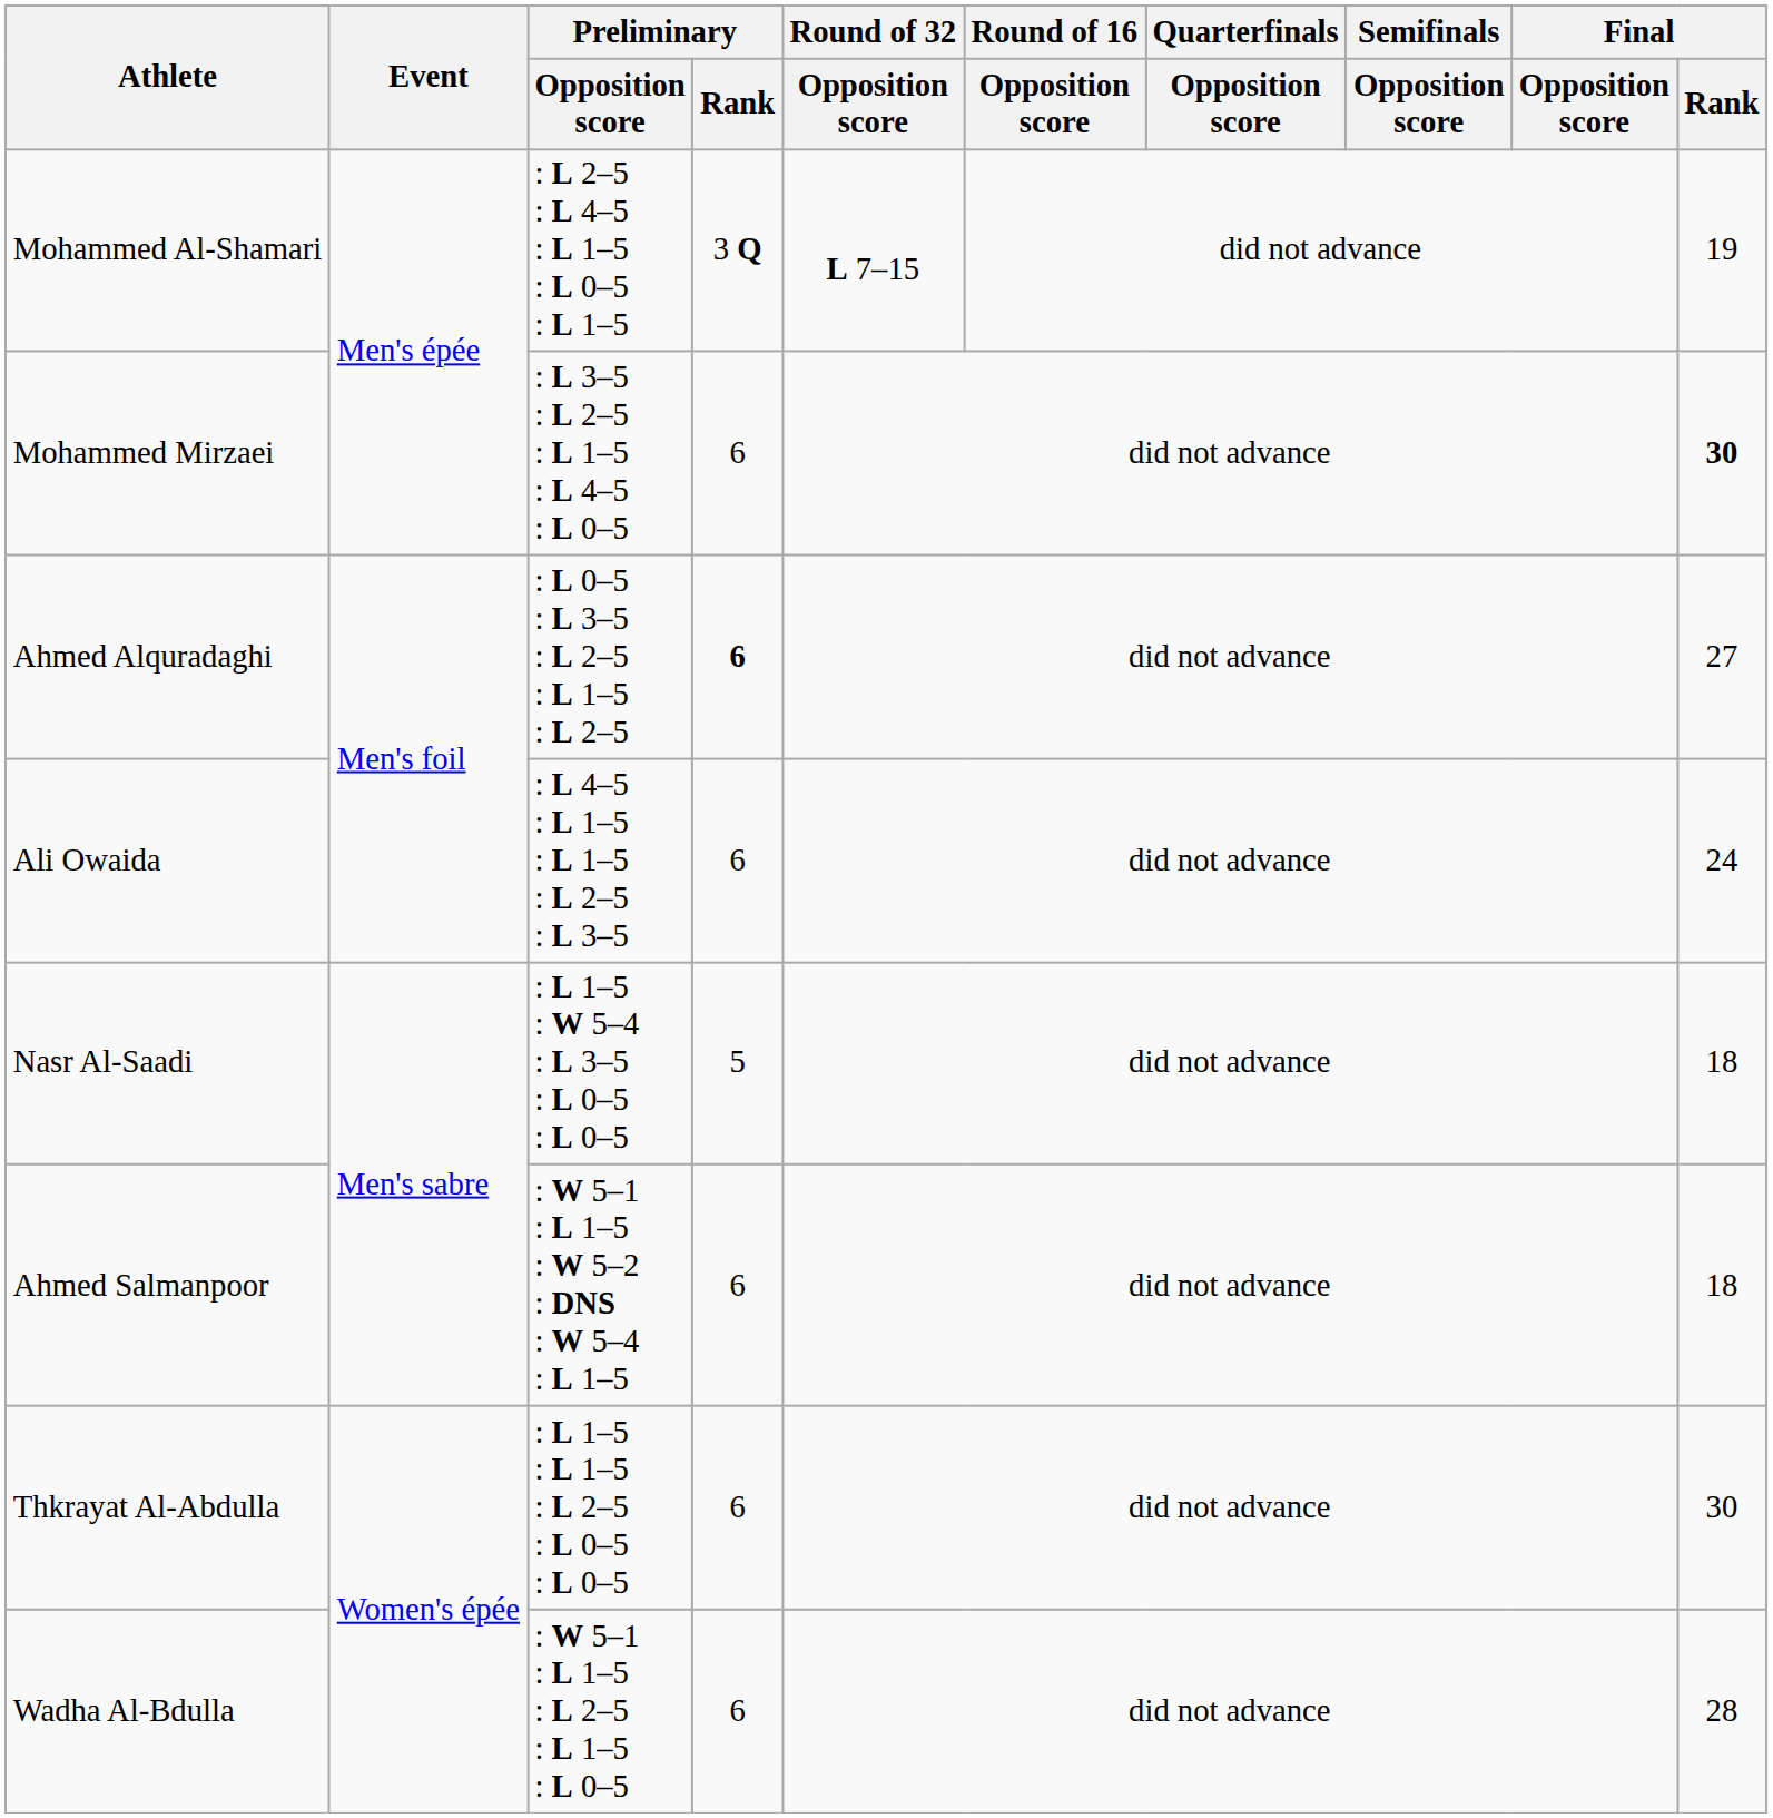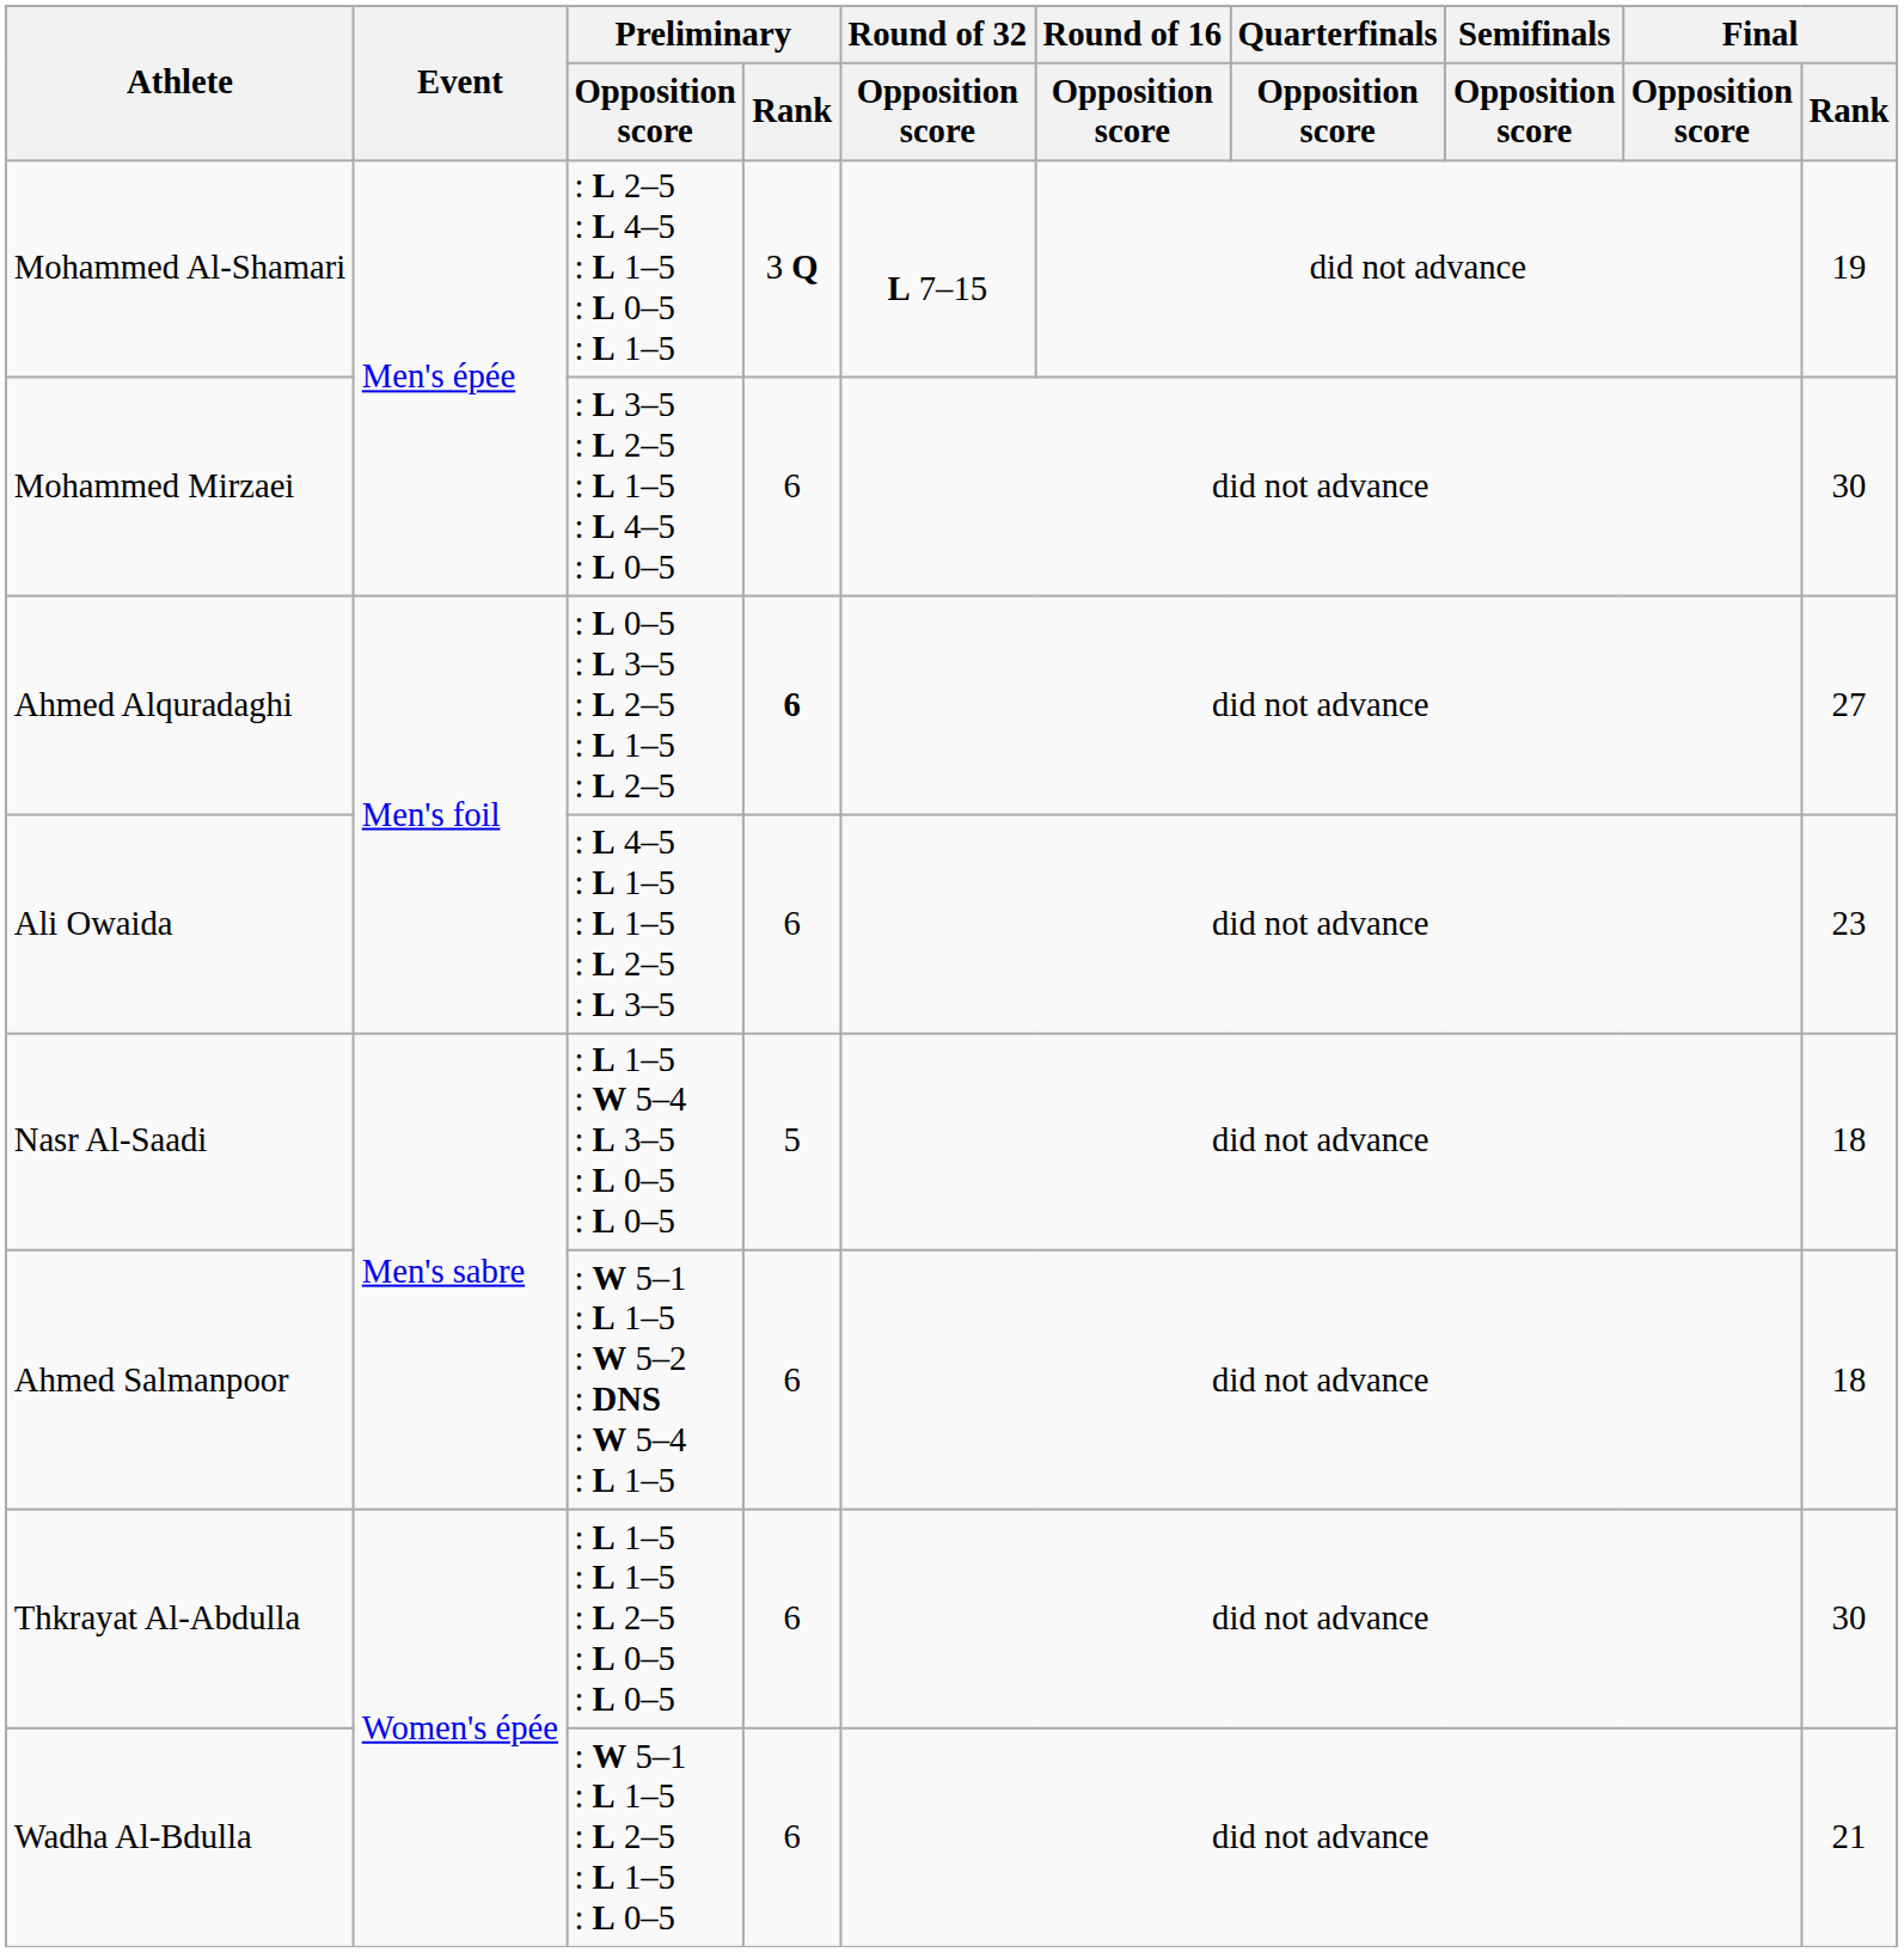Mohammed Mirzaei | Final / Rank: bold -> normal
Ali Owaida | Final / Rank: 24 -> 23
Wadha Al-Bdulla | Final / Rank: 28 -> 21
